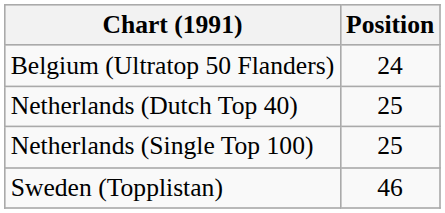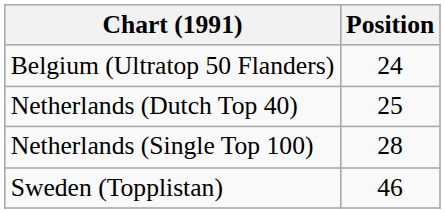Netherlands (Single Top 100) | Position: 25 -> 28
